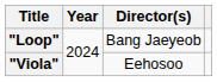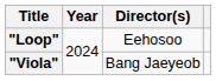"Loop" | Director(s): Bang Jaeyeob -> Eehosoo
"Viola" | Director(s): Eehosoo -> Bang Jaeyeob
